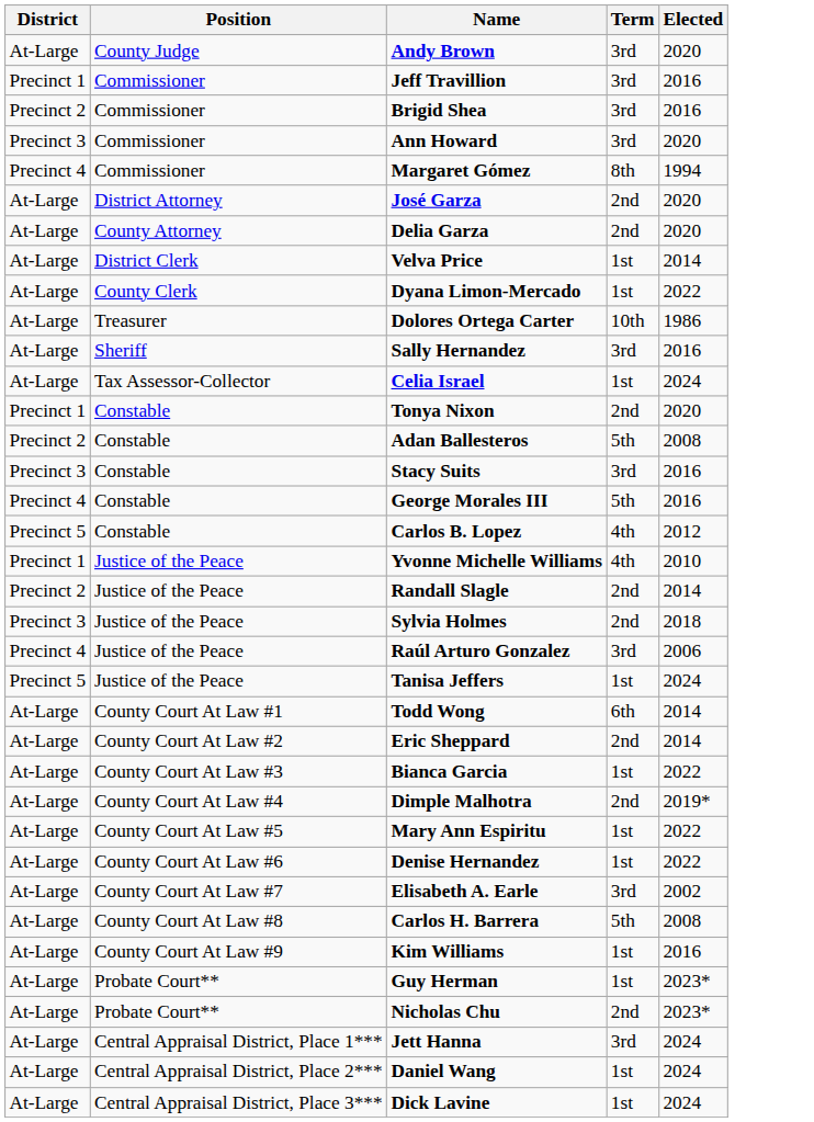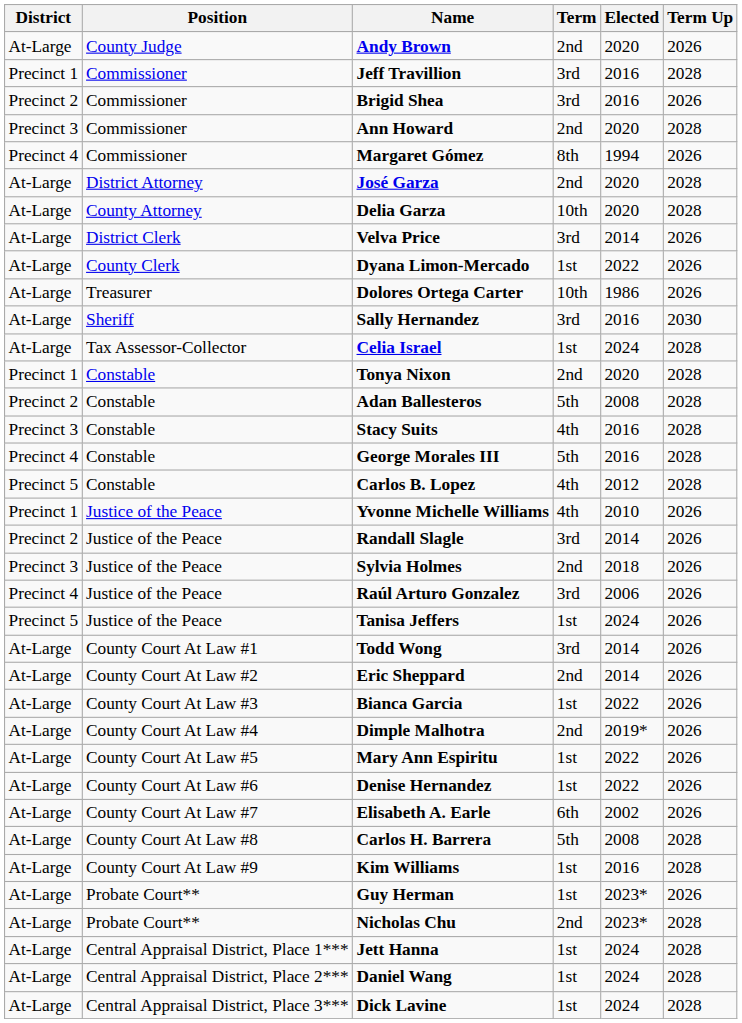+ column: Term Up | 2026 | 2028 | 2026 | 2028 | 2026 | 2028 | 2028 | 2026 | 2026 | 2026 | 2030 | 2028 | 2028 | 2028 | 2028 | 2028 | 2028 | 2026 | 2026 | 2026 | 2026 | 2026 | 2026 | 2026 | 2026 | 2026 | 2026 | 2026 | 2026 | 2028 | 2028 | 2026 | 2028 | 2028 | 2028 | 2028
Andy Brown | Term: 3rd -> 2nd
Ann Howard | Term: 3rd -> 2nd
Delia Garza | Term: 2nd -> 10th
Velva Price | Term: 1st -> 3rd
Stacy Suits | Term: 3rd -> 4th
Randall Slagle | Term: 2nd -> 3rd
Todd Wong | Term: 6th -> 3rd
Elisabeth A. Earle | Term: 3rd -> 6th
Jett Hanna | Term: 3rd -> 1st
